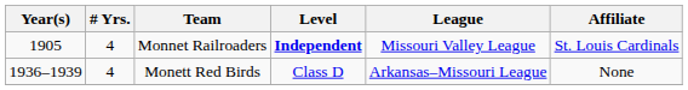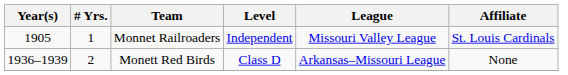Monnet Railroaders | # Yrs.: 4 -> 1
Monnet Railroaders | Level: bold -> normal
Monett Red Birds | # Yrs.: 4 -> 2
